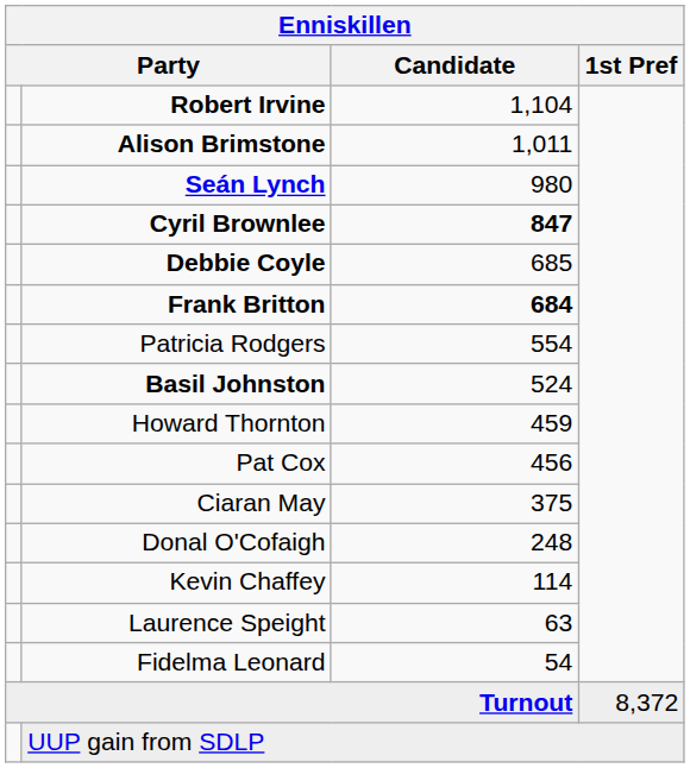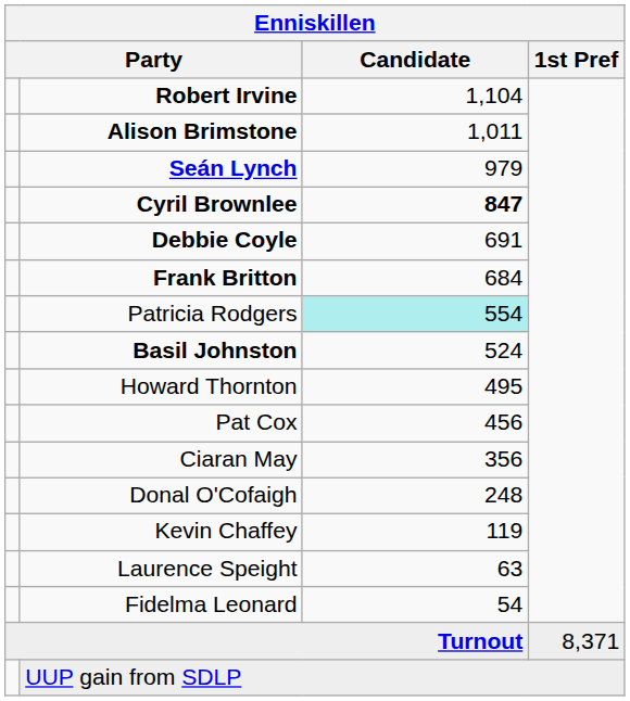Seán Lynch | Candidate: 980 -> 979
Debbie Coyle | Candidate: 685 -> 691
Frank Britton | Candidate: bold -> normal
Patricia Rodgers | Candidate: no background -> paleturquoise background
Howard Thornton | Candidate: 459 -> 495
Ciaran May | Candidate: 375 -> 356
Kevin Chaffey | Candidate: 114 -> 119
Turnout | 1st Pref: 8,372 -> 8,371
